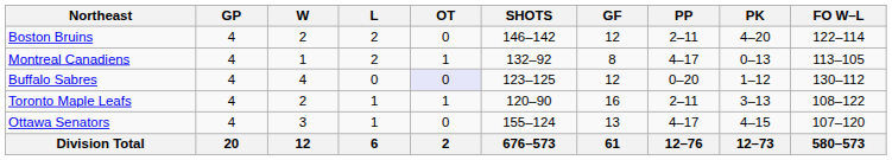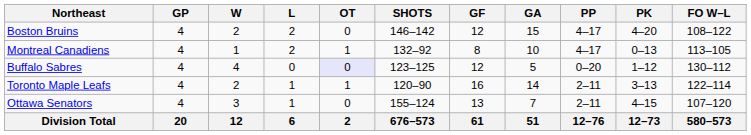+ column: GA | 15 | 10 | 5 | 14 | 7 | 51
Boston Bruins | PP: 2–11 -> 4–17
Boston Bruins | FO W–L: 122–114 -> 108–122
Toronto Maple Leafs | FO W–L: 108–122 -> 122–114
Ottawa Senators | PP: 4–17 -> 2–11
